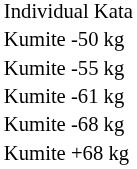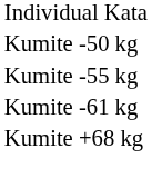- row: Kumite -68 kg
